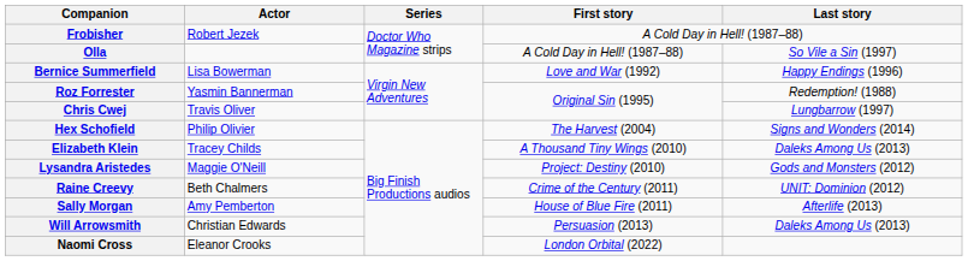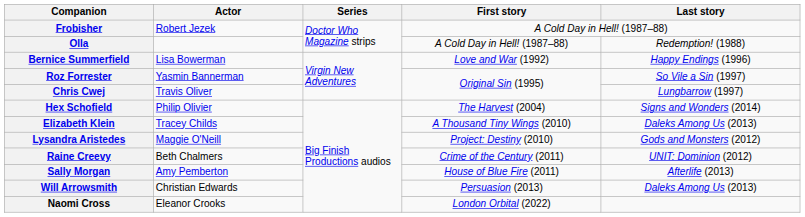Olla | Last story: So Vile a Sin (1997) -> Redemption! (1988)
Roz Forrester | Last story: Redemption! (1988) -> So Vile a Sin (1997)
